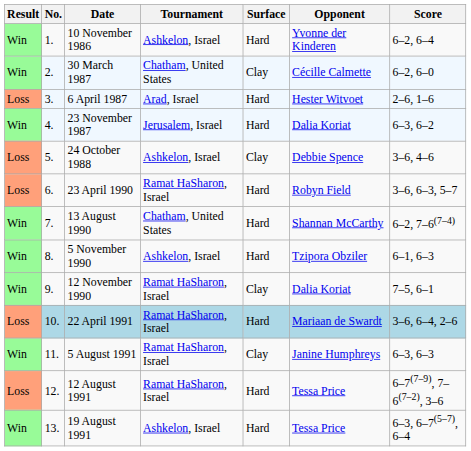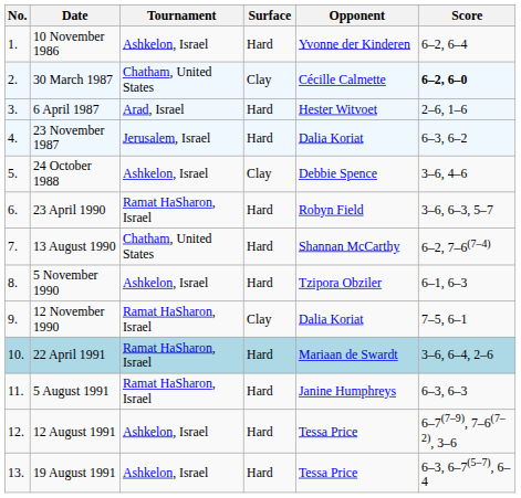- column: Result | Win | Win | Loss | Win | Loss | Loss | Win | Win | Win | Loss | Win | Loss | Win
30 March 1987 | Score: normal -> bold
5 August 1991 | Surface: Clay -> Hard
12 August 1991 | Tournament: Ramat HaSharon, Israel -> Ashkelon, Israel
